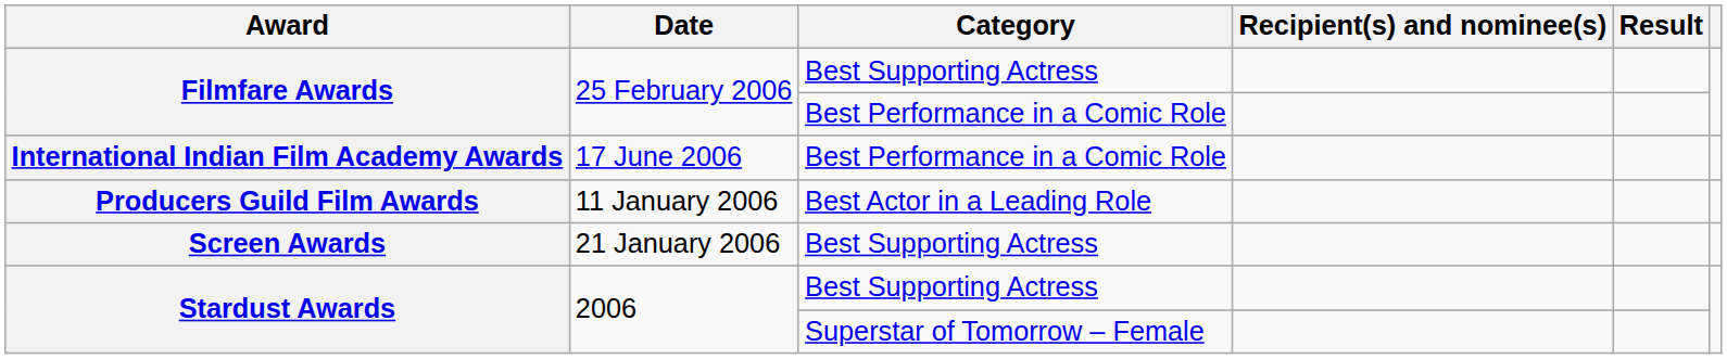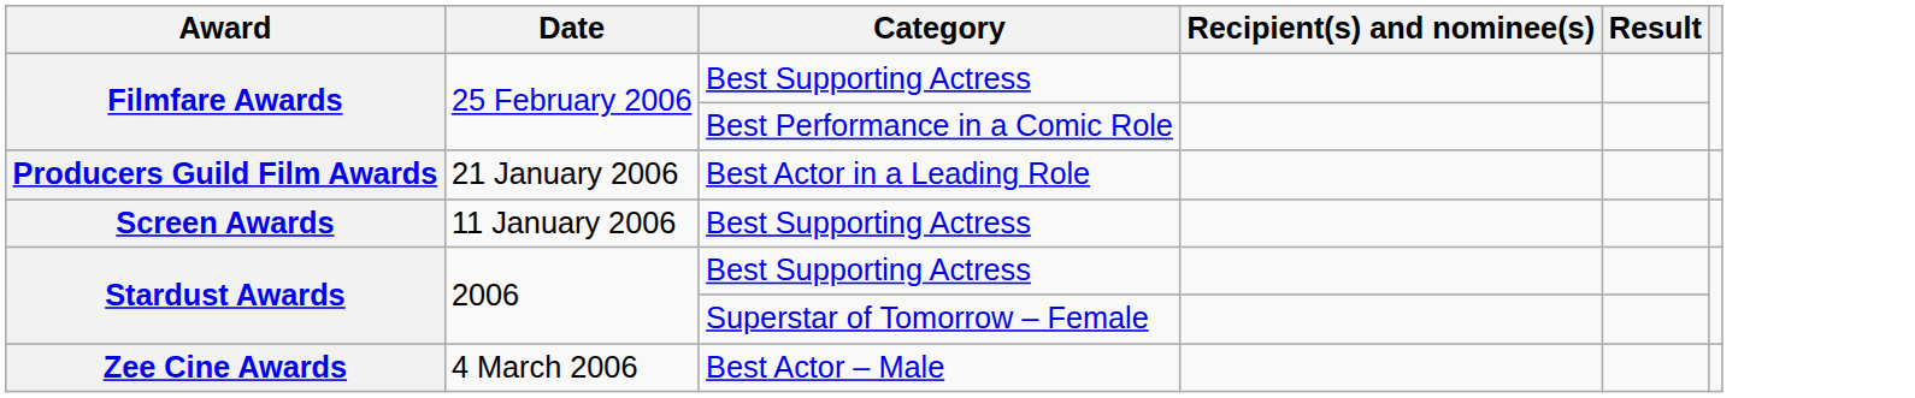- row: International Indian Film Academy Awards | 17 June 2006 | Best Performance in a Comic Role
Producers Guild Film Awards | Date: 11 January 2006 -> 21 January 2006
Screen Awards | Date: 21 January 2006 -> 11 January 2006
+ row: Zee Cine Awards | 4 March 2006 | Best Actor – Male
